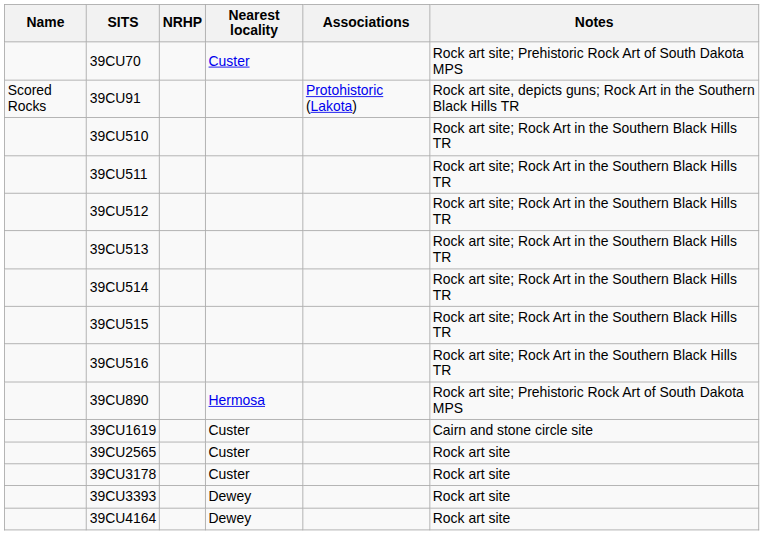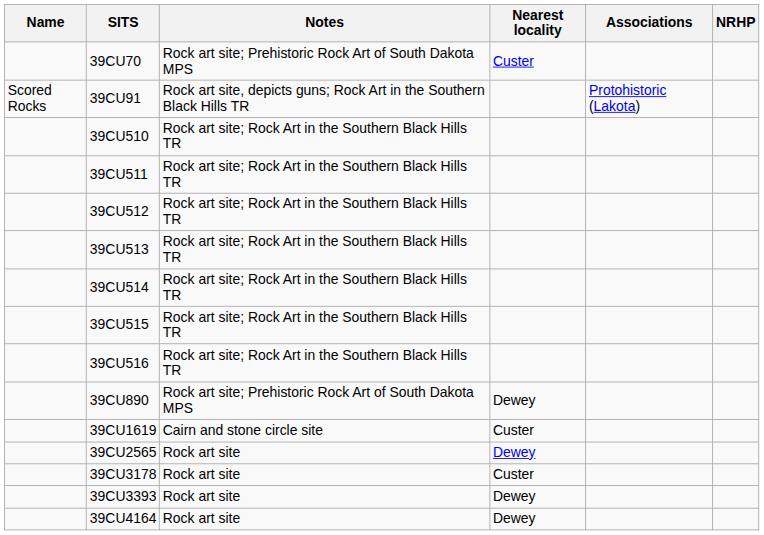columns swapped: NRHP <-> Notes
39CU890 | Nearest locality: Hermosa -> Dewey
39CU2565 | Nearest locality: Custer -> Dewey
